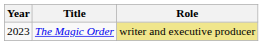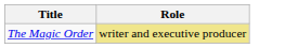- column: Year | 2023
